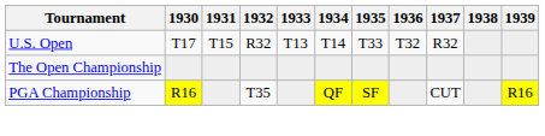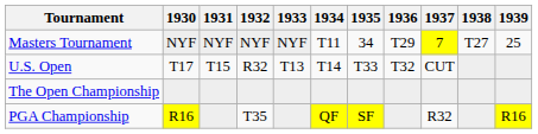+ row: Masters Tournament | NYF | NYF | NYF | NYF | T11 | 34 | T29 | 7 | T27 | 25
U.S. Open | 1937: R32 -> CUT
PGA Championship | 1937: CUT -> R32
